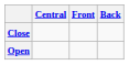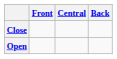columns swapped: Front <-> Central
